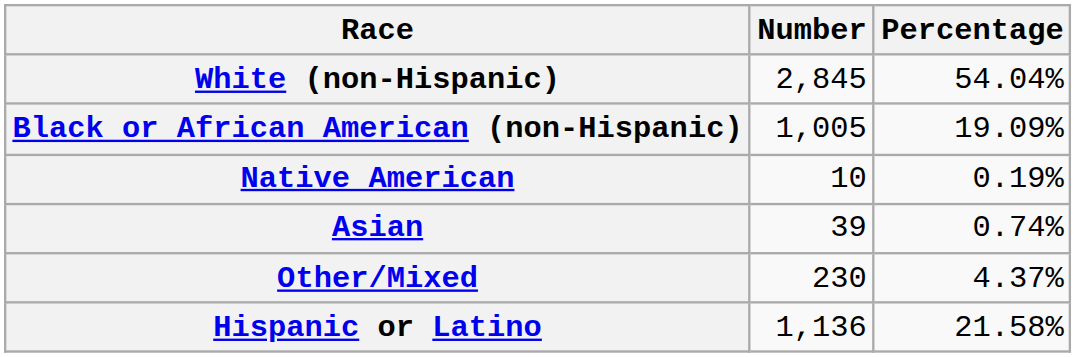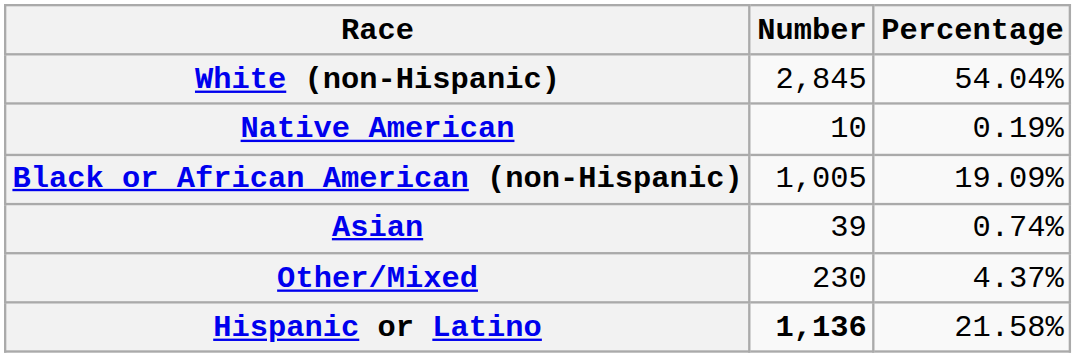rows swapped: Black or African American (non-Hispanic) <-> Native American
Hispanic or Latino | Number: normal -> bold
